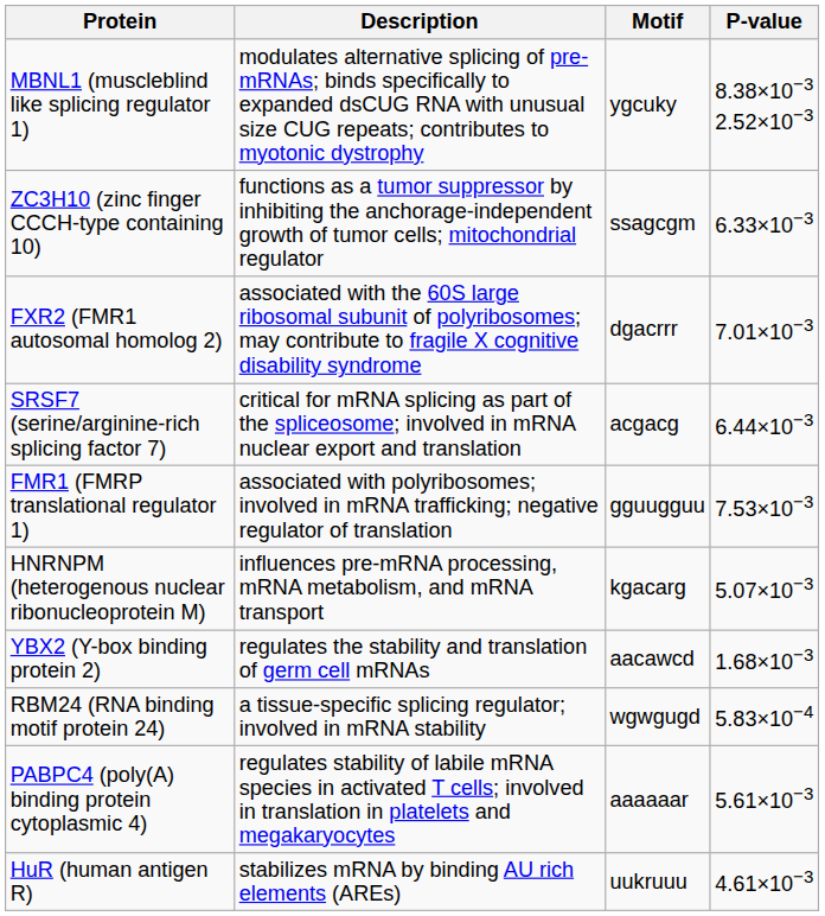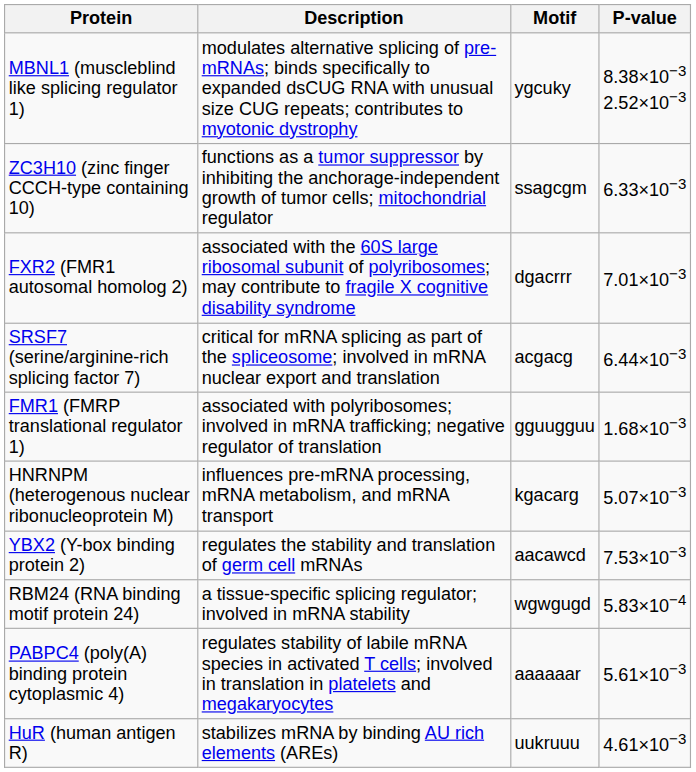FMR1 (FMRP translational regulator 1) | P-value: 7.53×10−3 -> 1.68×10−3
YBX2 (Y-box binding protein 2) | P-value: 1.68×10−3 -> 7.53×10−3
